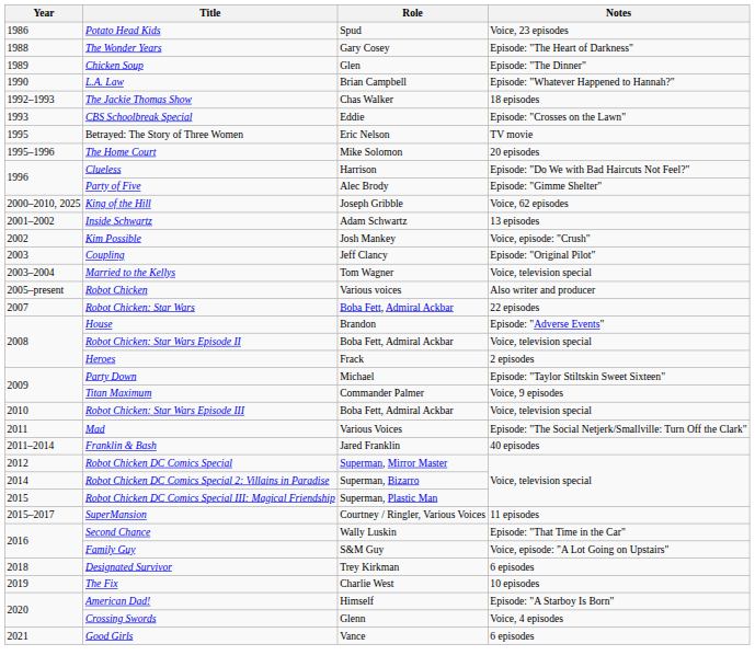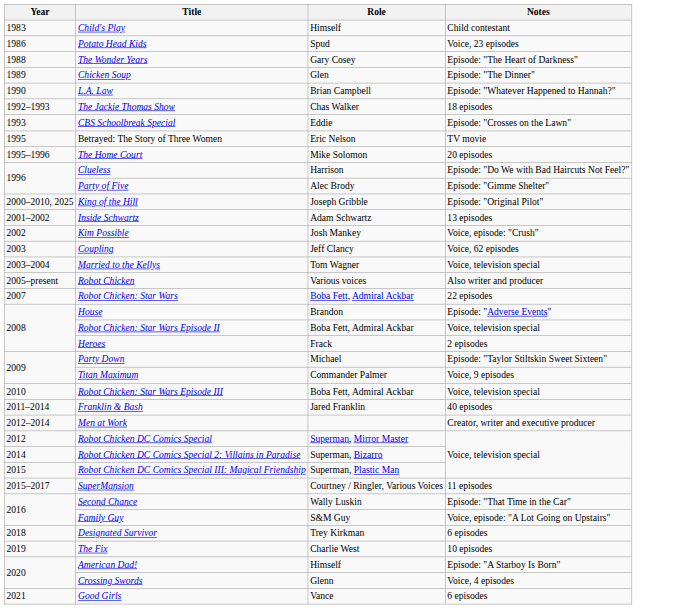+ row: 1983 | Child's Play | Himself | Child contestant
King of the Hill | Notes: Voice, 62 episodes -> Episode: "Original Pilot"
Coupling | Notes: Episode: "Original Pilot" -> Voice, 62 episodes
- row: 2011 | Mad | Various Voices | Episode: "The Social Netjerk/Smallville: Turn Off the Clark"
+ row: 2012–2014 | Men at Work | Creator, writer and executive producer
